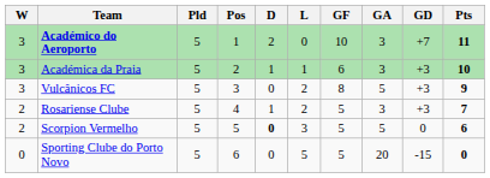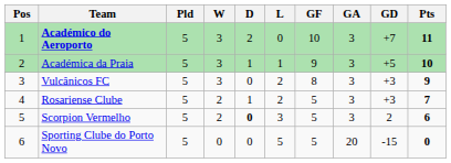columns swapped: Pos <-> W
Académica da Praia | GF: 6 -> 9
Académica da Praia | GD: +3 -> +5
Vulcânicos FC | GA: 5 -> 3
Scorpion Vermelho | GA: 5 -> 3
Scorpion Vermelho | GD: 0 -> 2
